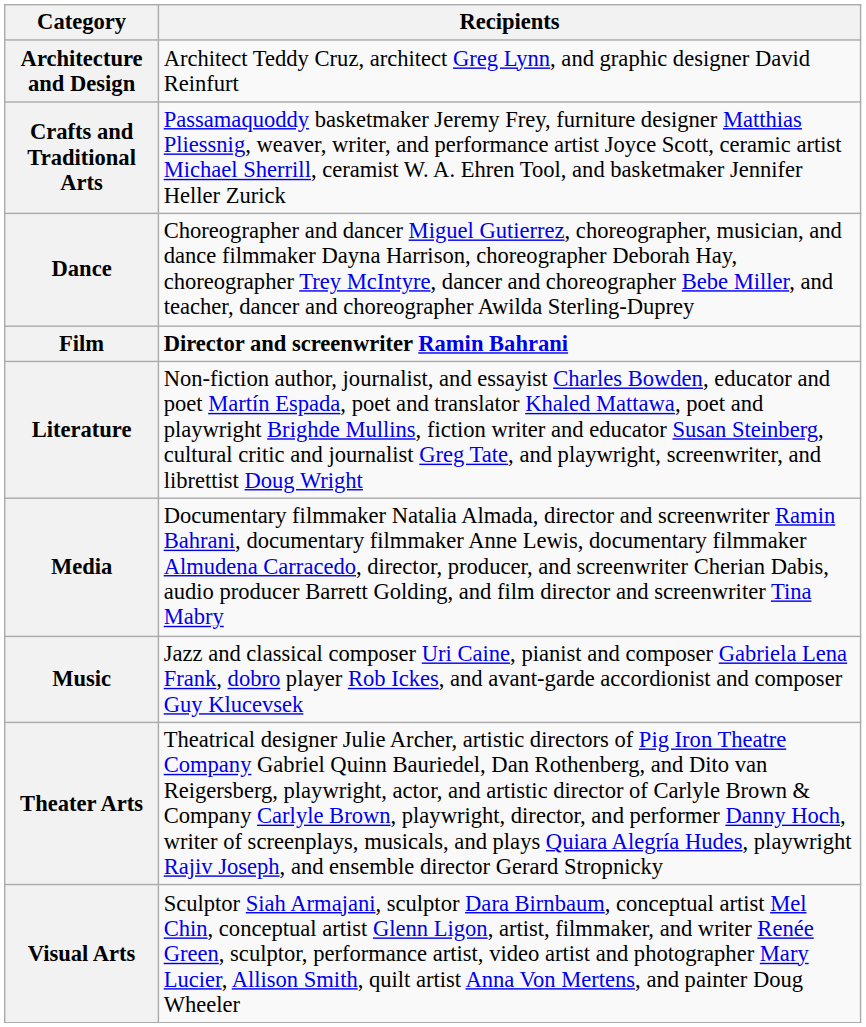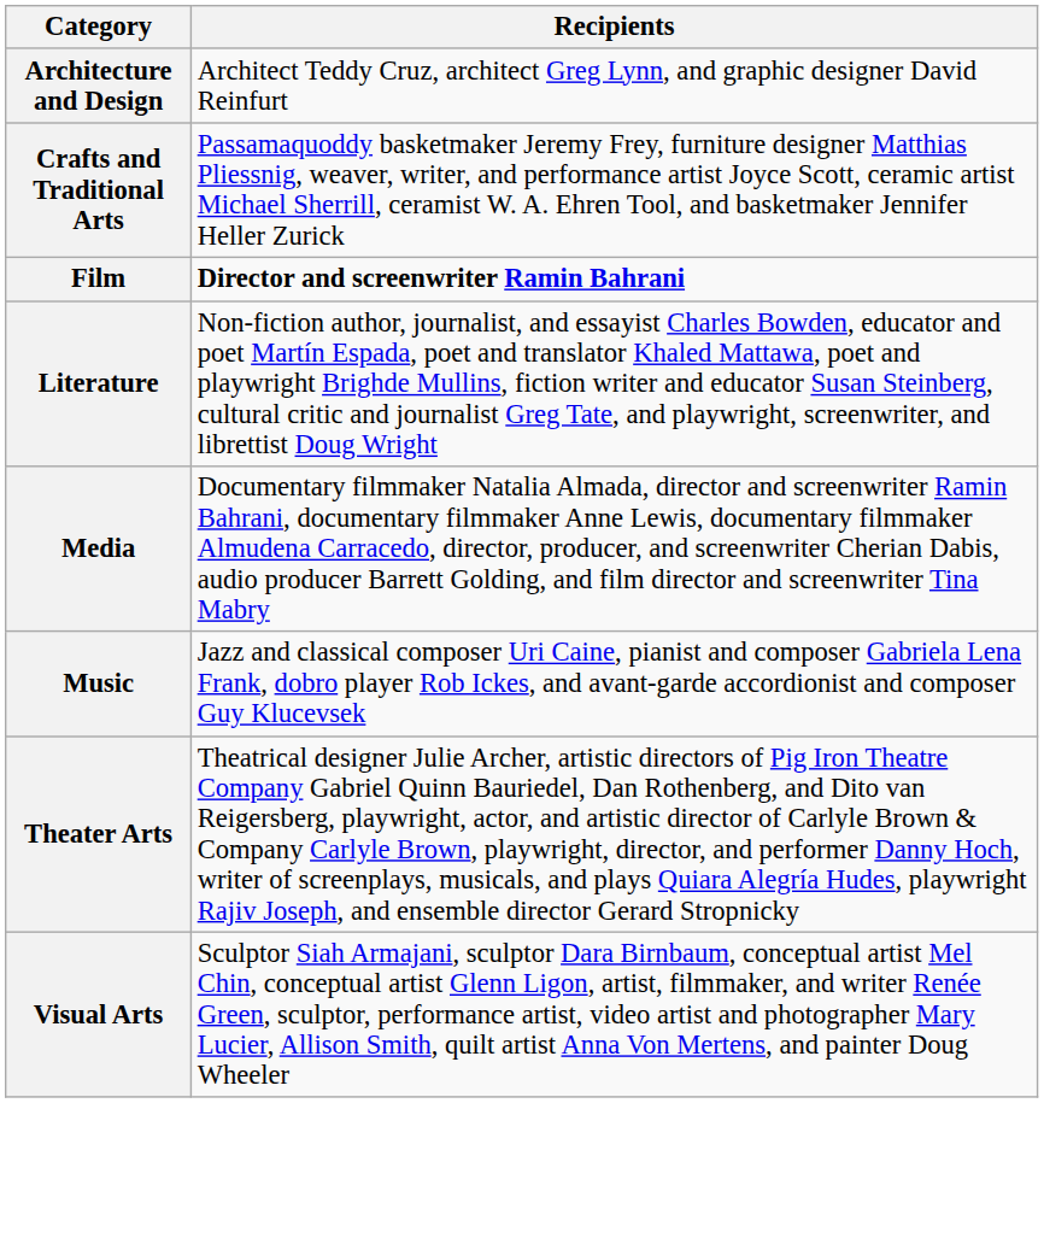- row: Dance | Choreographer and dancer Miguel Gutierrez, choreographer, musician, and dance filmmaker Dayna Harrison, choreographer Deborah Hay, choreographer Trey McIntyre, dancer and choreographer Bebe Miller, and teacher, dancer and choreographer Awilda Sterling-Duprey
